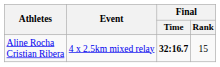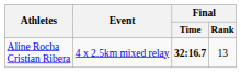Aline Rocha Cristian Ribera | Final / Rank: 15 -> 13
